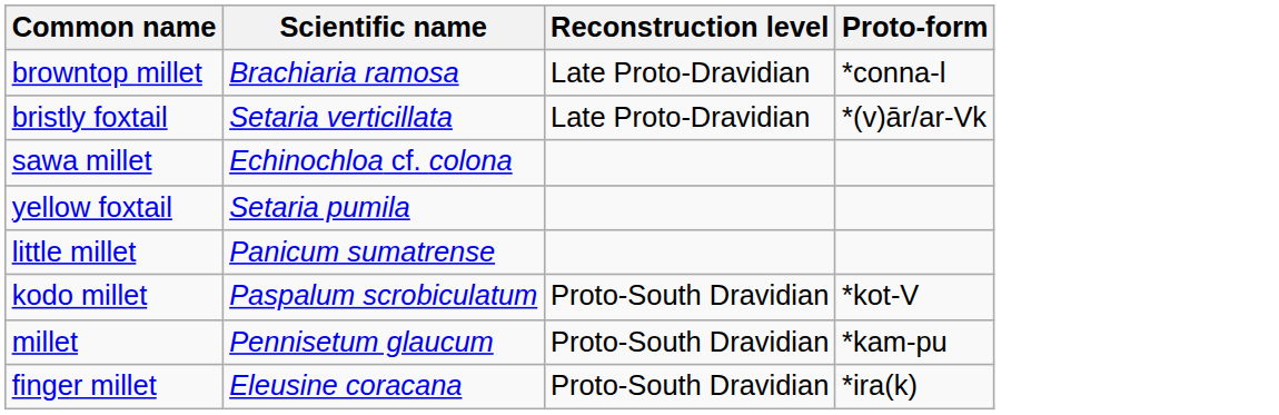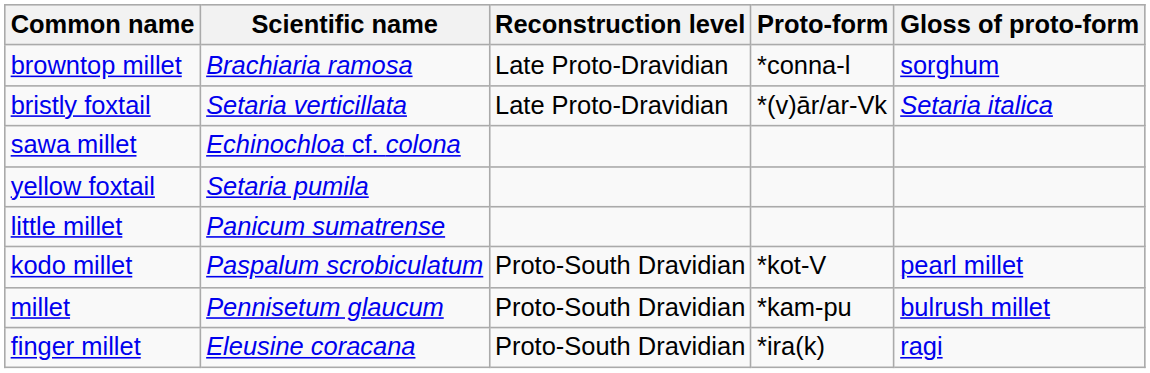+ column: Gloss of proto-form | sorghum | Setaria italica | pearl millet | bulrush millet | ragi
